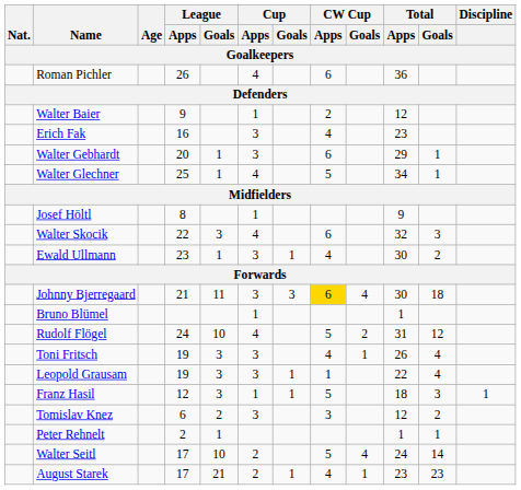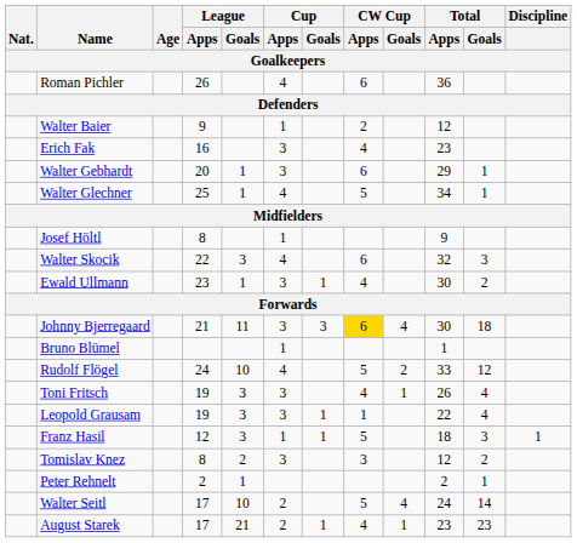Rudolf Flögel | Total / Apps: 31 -> 33
Tomislav Knez | League / Apps: 6 -> 8
Peter Rehnelt | Total / Apps: 1 -> 2
